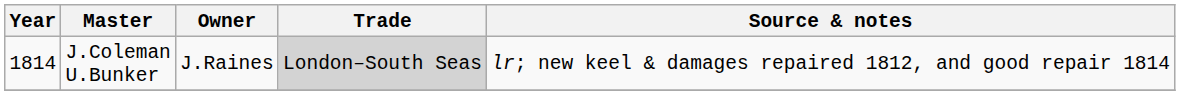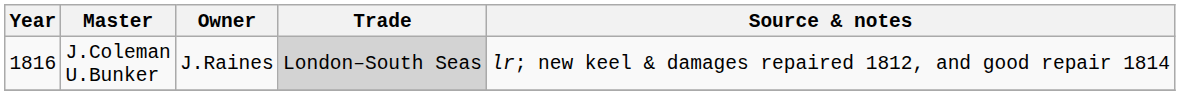J.Coleman U.Bunker | Year: 1814 -> 1816
